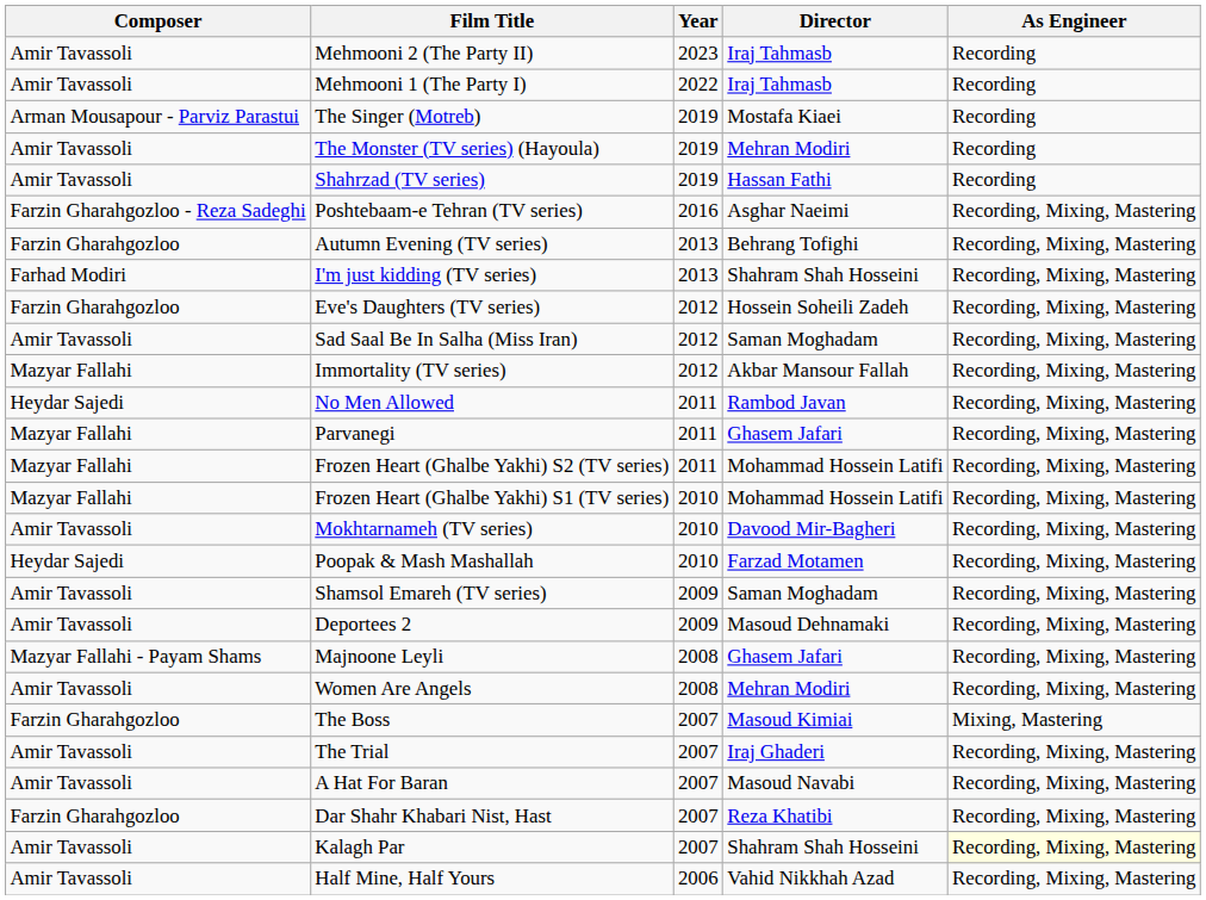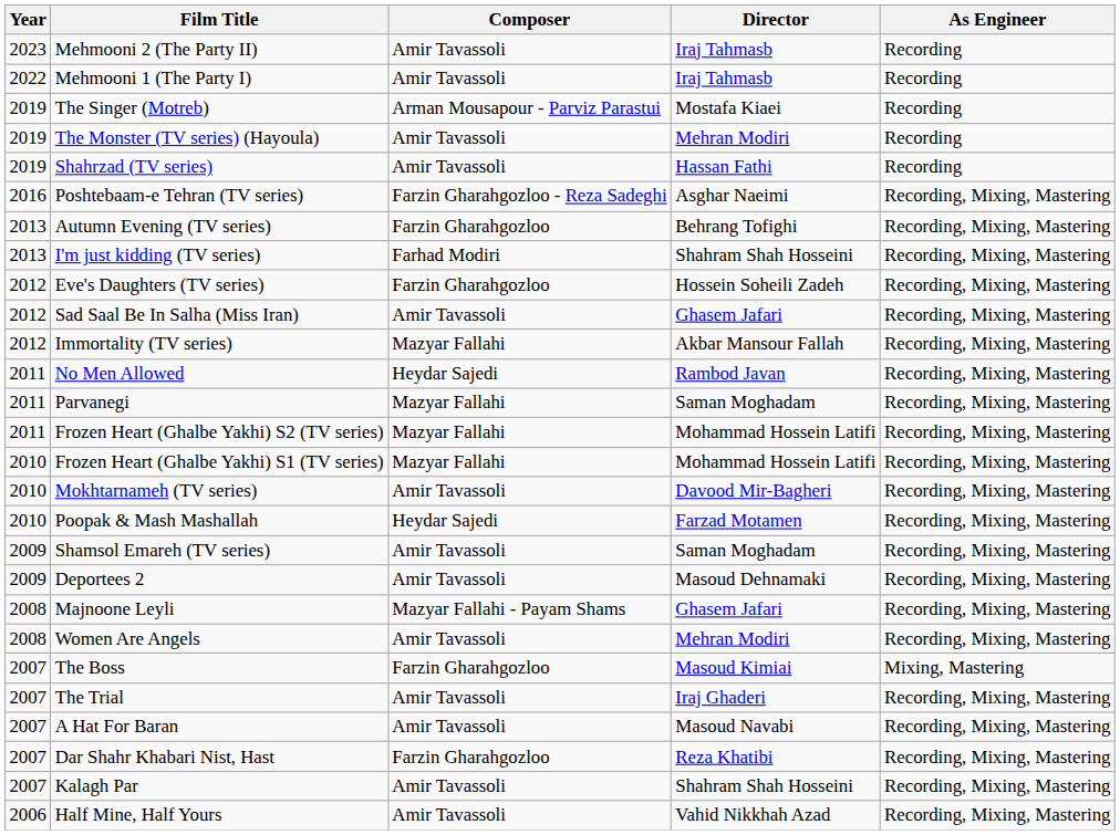columns swapped: Year <-> Composer
Sad Saal Be In Salha (Miss Iran) | Director: Saman Moghadam -> Ghasem Jafari
Parvanegi | Director: Ghasem Jafari -> Saman Moghadam
Kalagh Par | As Engineer: lightyellow background -> no background
